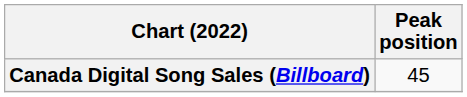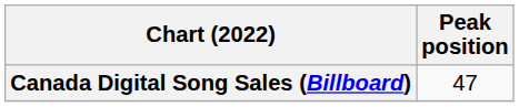Canada Digital Song Sales (Billboard) | Peak position: 45 -> 47
